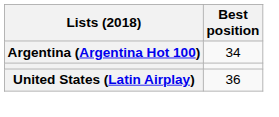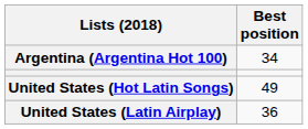+ row: United States (Hot Latin Songs) | 49
